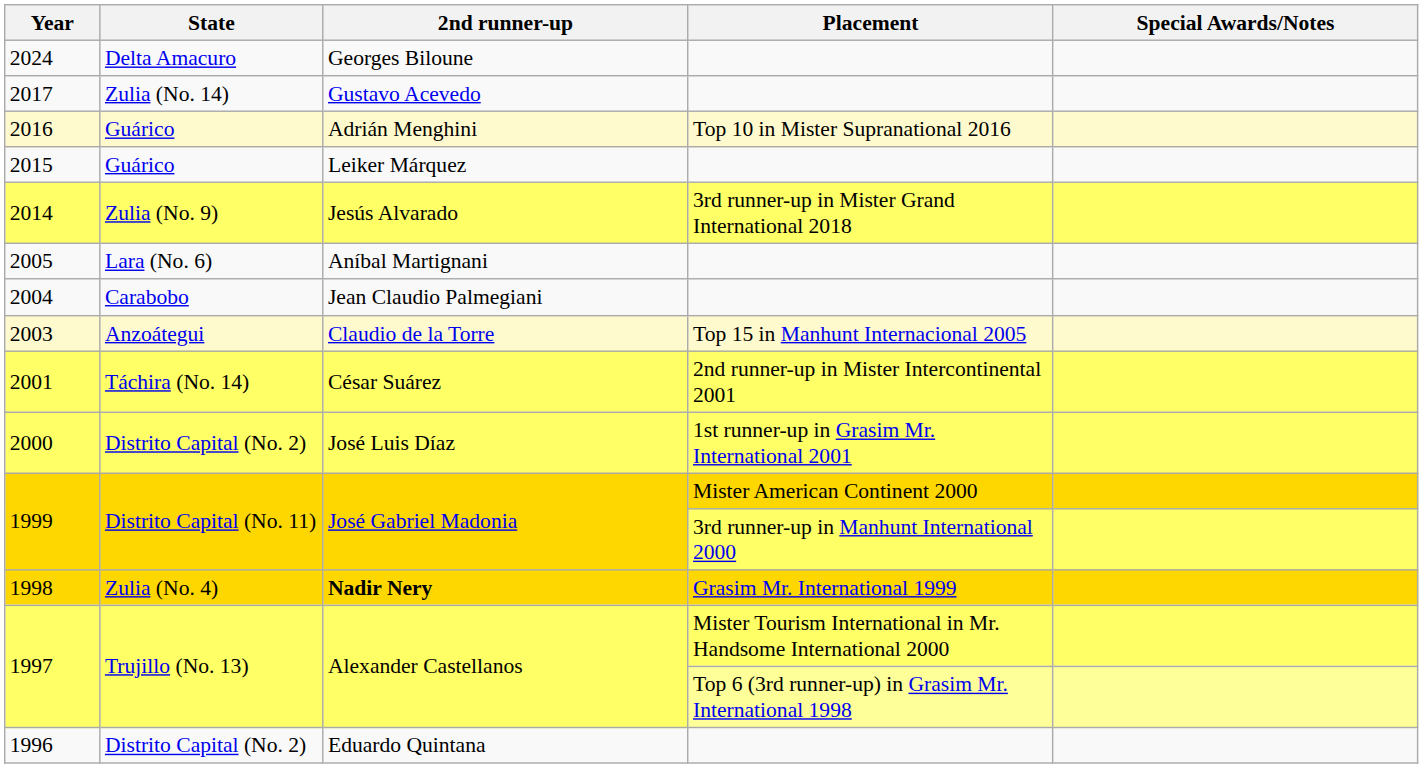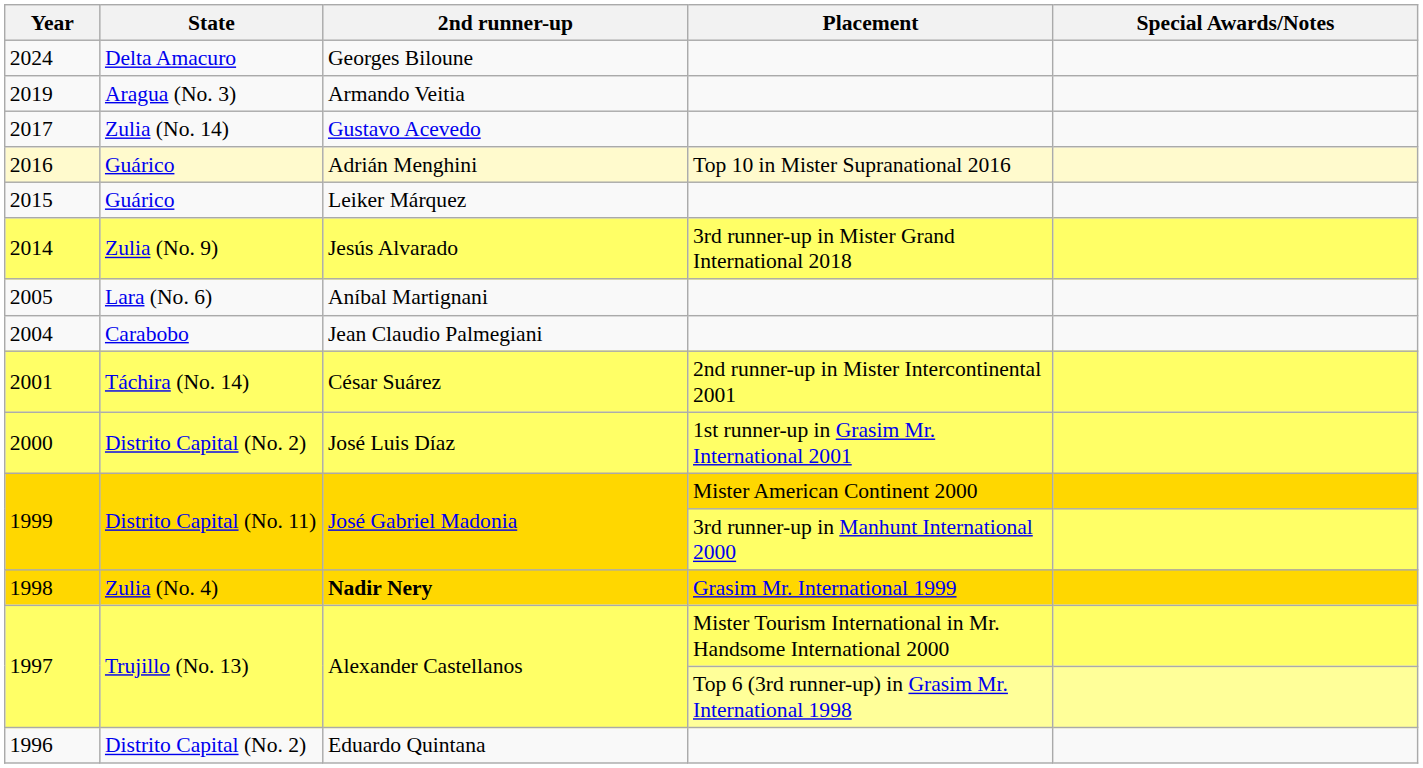+ row: 2019 | Aragua (No. 3) | Armando Veitia
- row: 2003 | Anzoátegui | Claudio de la Torre | Top 15 in Manhunt Internacional 2005
